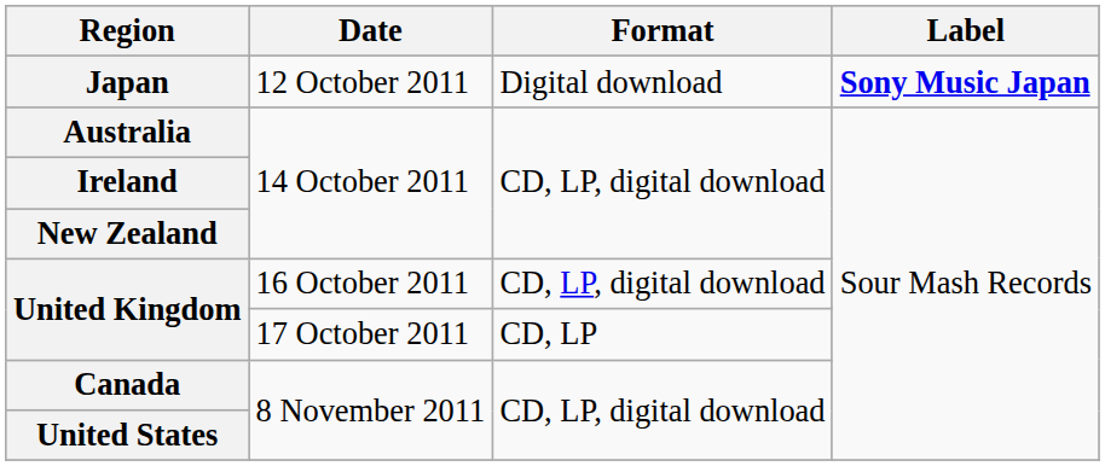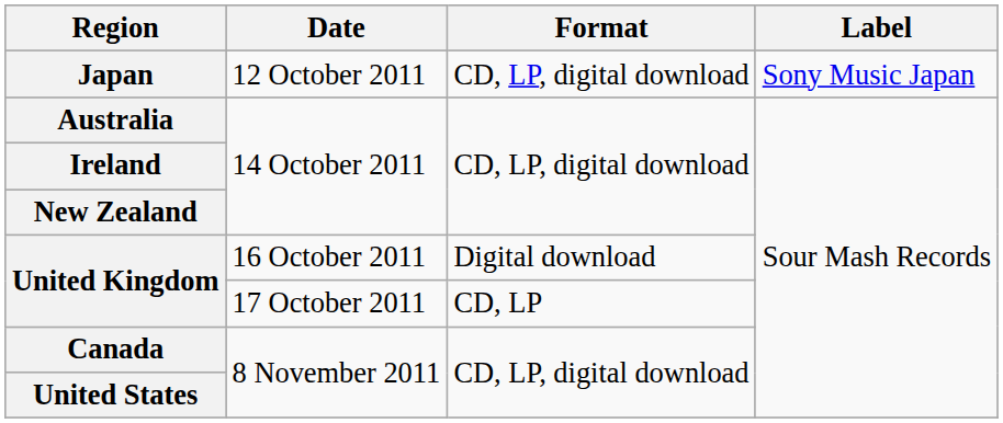12 October 2011 | Format: Digital download -> CD, LP, digital download
12 October 2011 | Label: bold -> normal
16 October 2011 | Format: CD, LP, digital download -> Digital download
